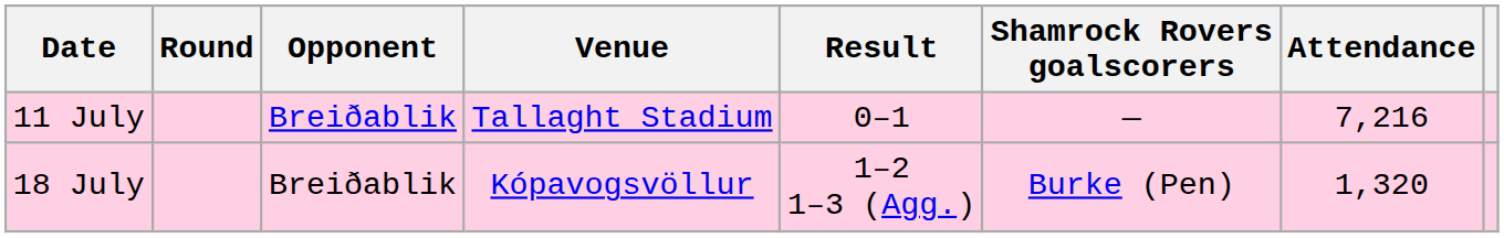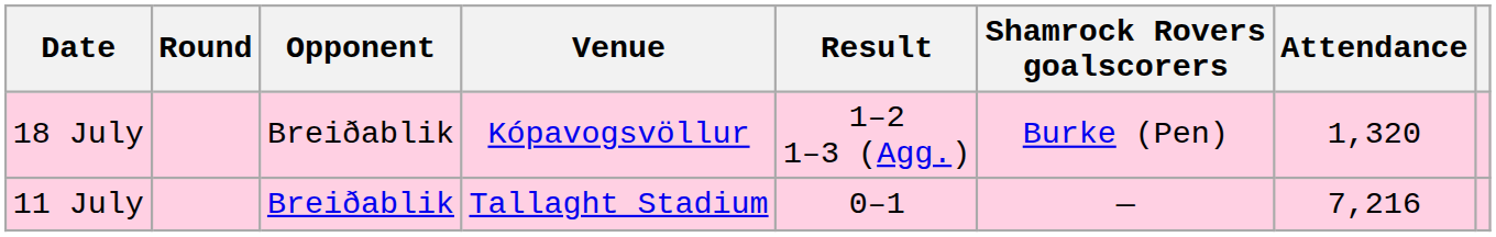rows swapped: 11 July <-> 18 July
